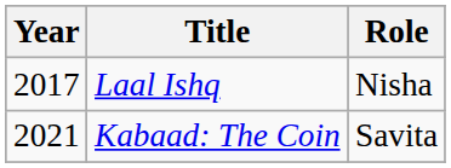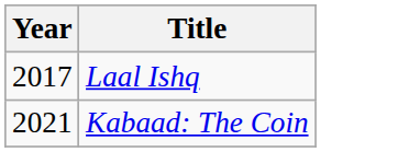- column: Role | Nisha | Savita
